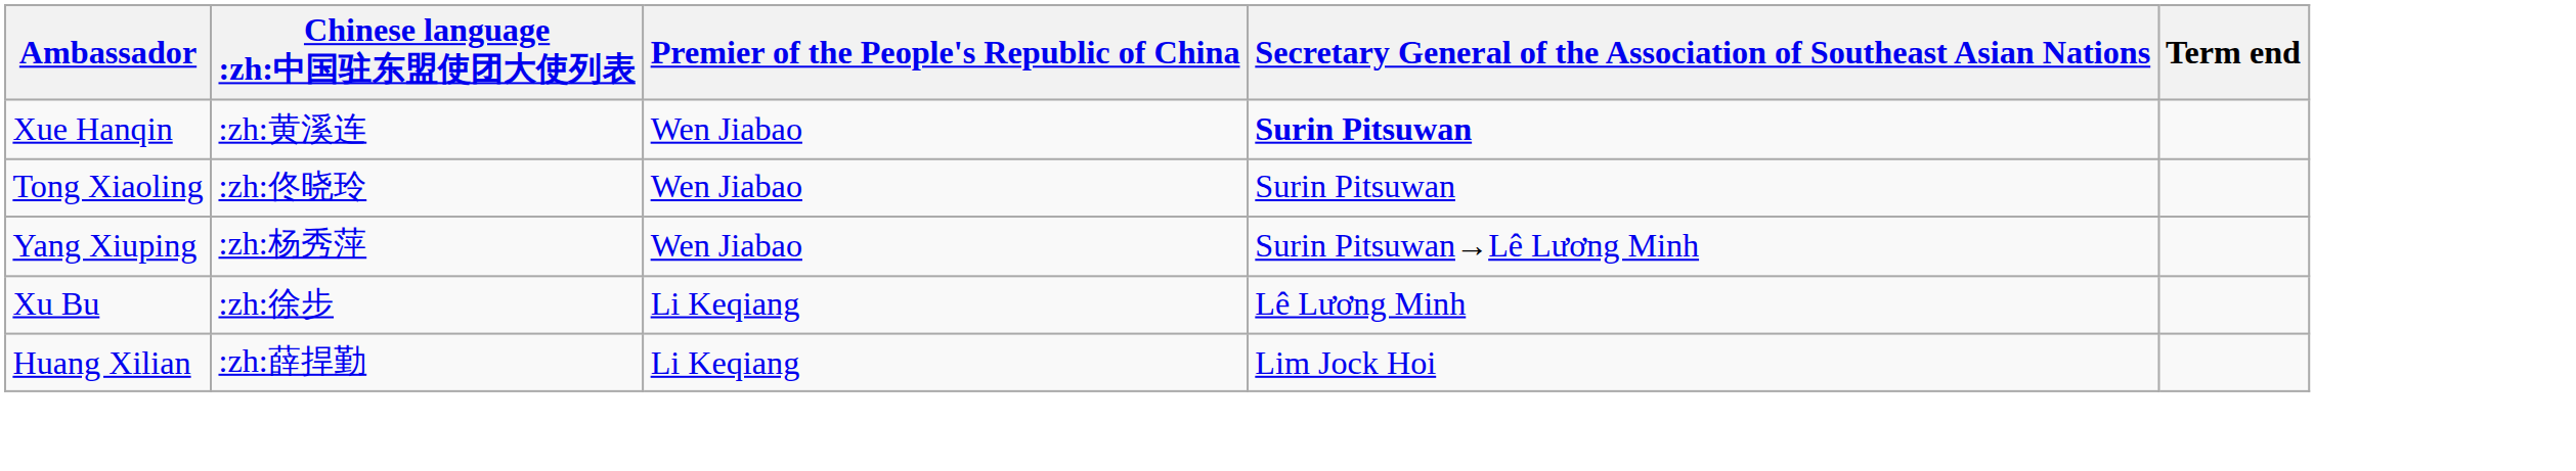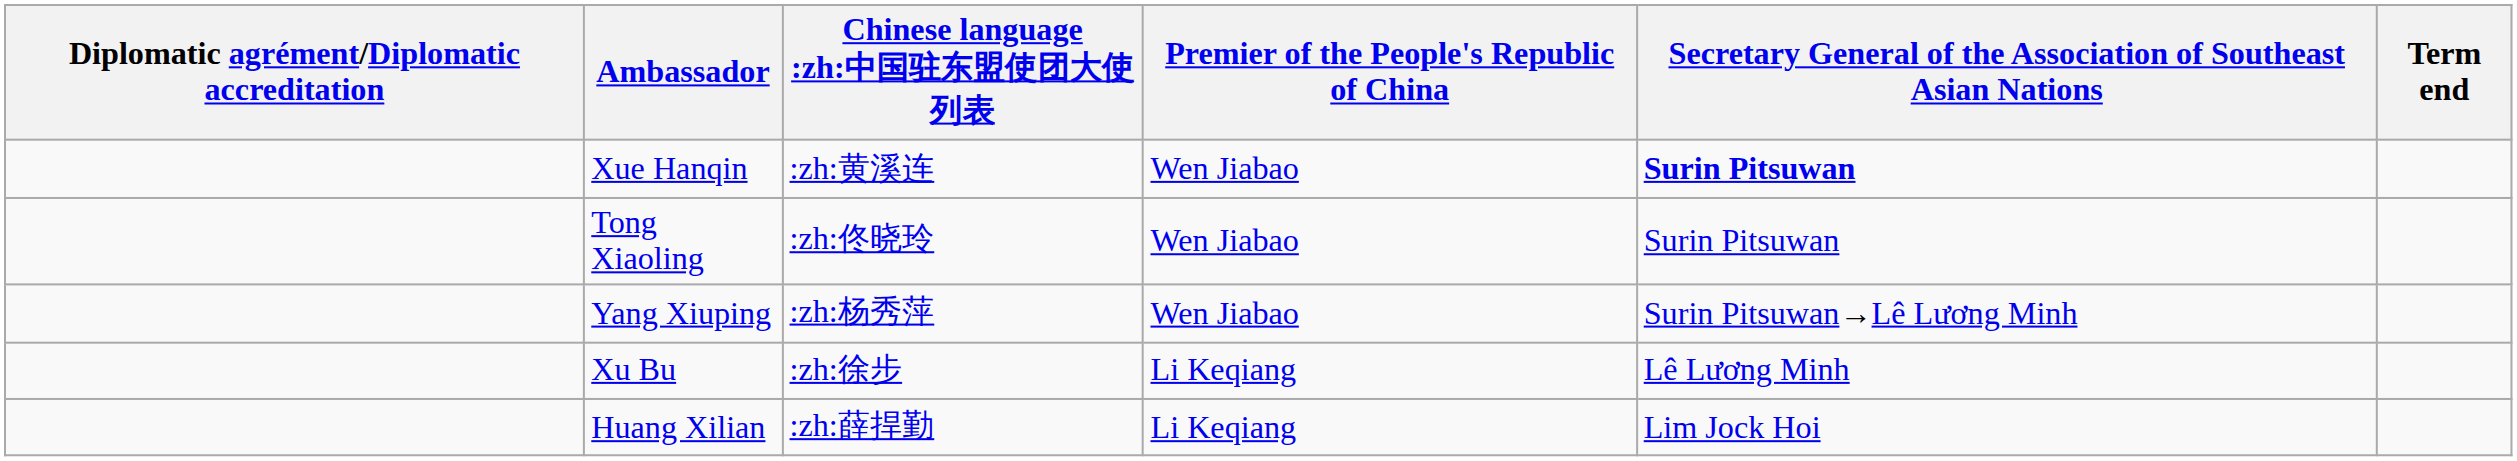+ column: Diplomatic agrément/Diplomatic accreditation
